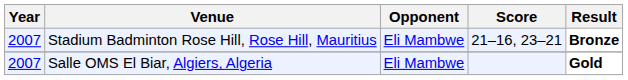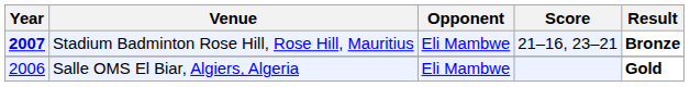Stadium Badminton Rose Hill, Rose Hill, Mauritius | Year: normal -> bold
Salle OMS El Biar, Algiers, Algeria | Year: 2007 -> 2006
